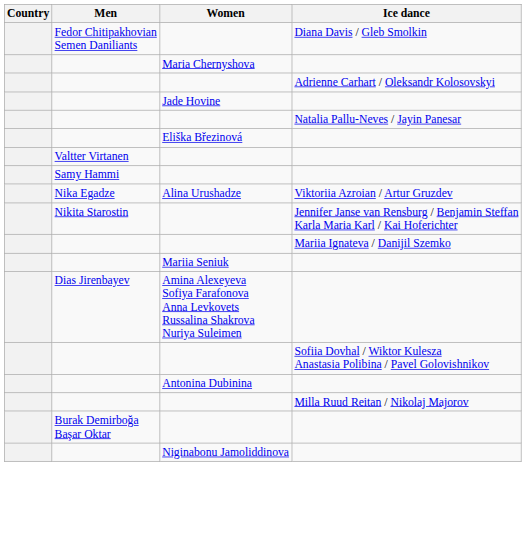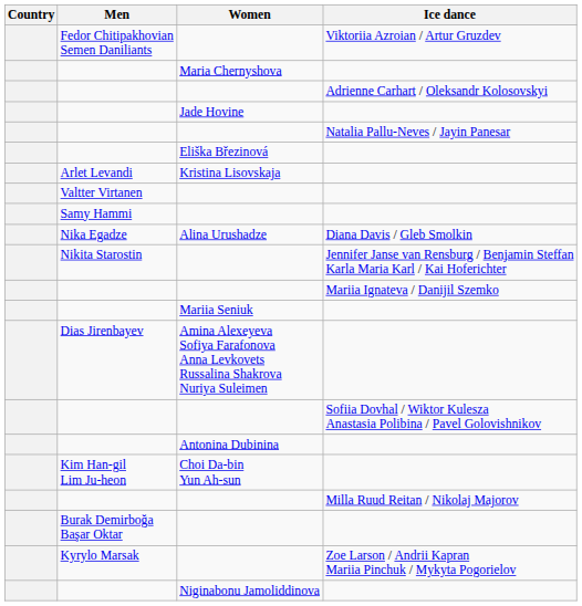Fedor Chitipakhovian Semen Daniliants | Ice dance: Diana Davis / Gleb Smolkin -> Viktoriia Azroian / Artur Gruzdev
+ row: Arlet Levandi | Kristina Lisovskaja
Nika Egadze | Ice dance: Viktoriia Azroian / Artur Gruzdev -> Diana Davis / Gleb Smolkin
+ row: Kim Han-gil Lim Ju-heon | Choi Da-bin Yun Ah-sun
+ row: Kyrylo Marsak | Zoe Larson / Andrii Kapran Mariia Pinchuk / Mykyta Pogorielov
